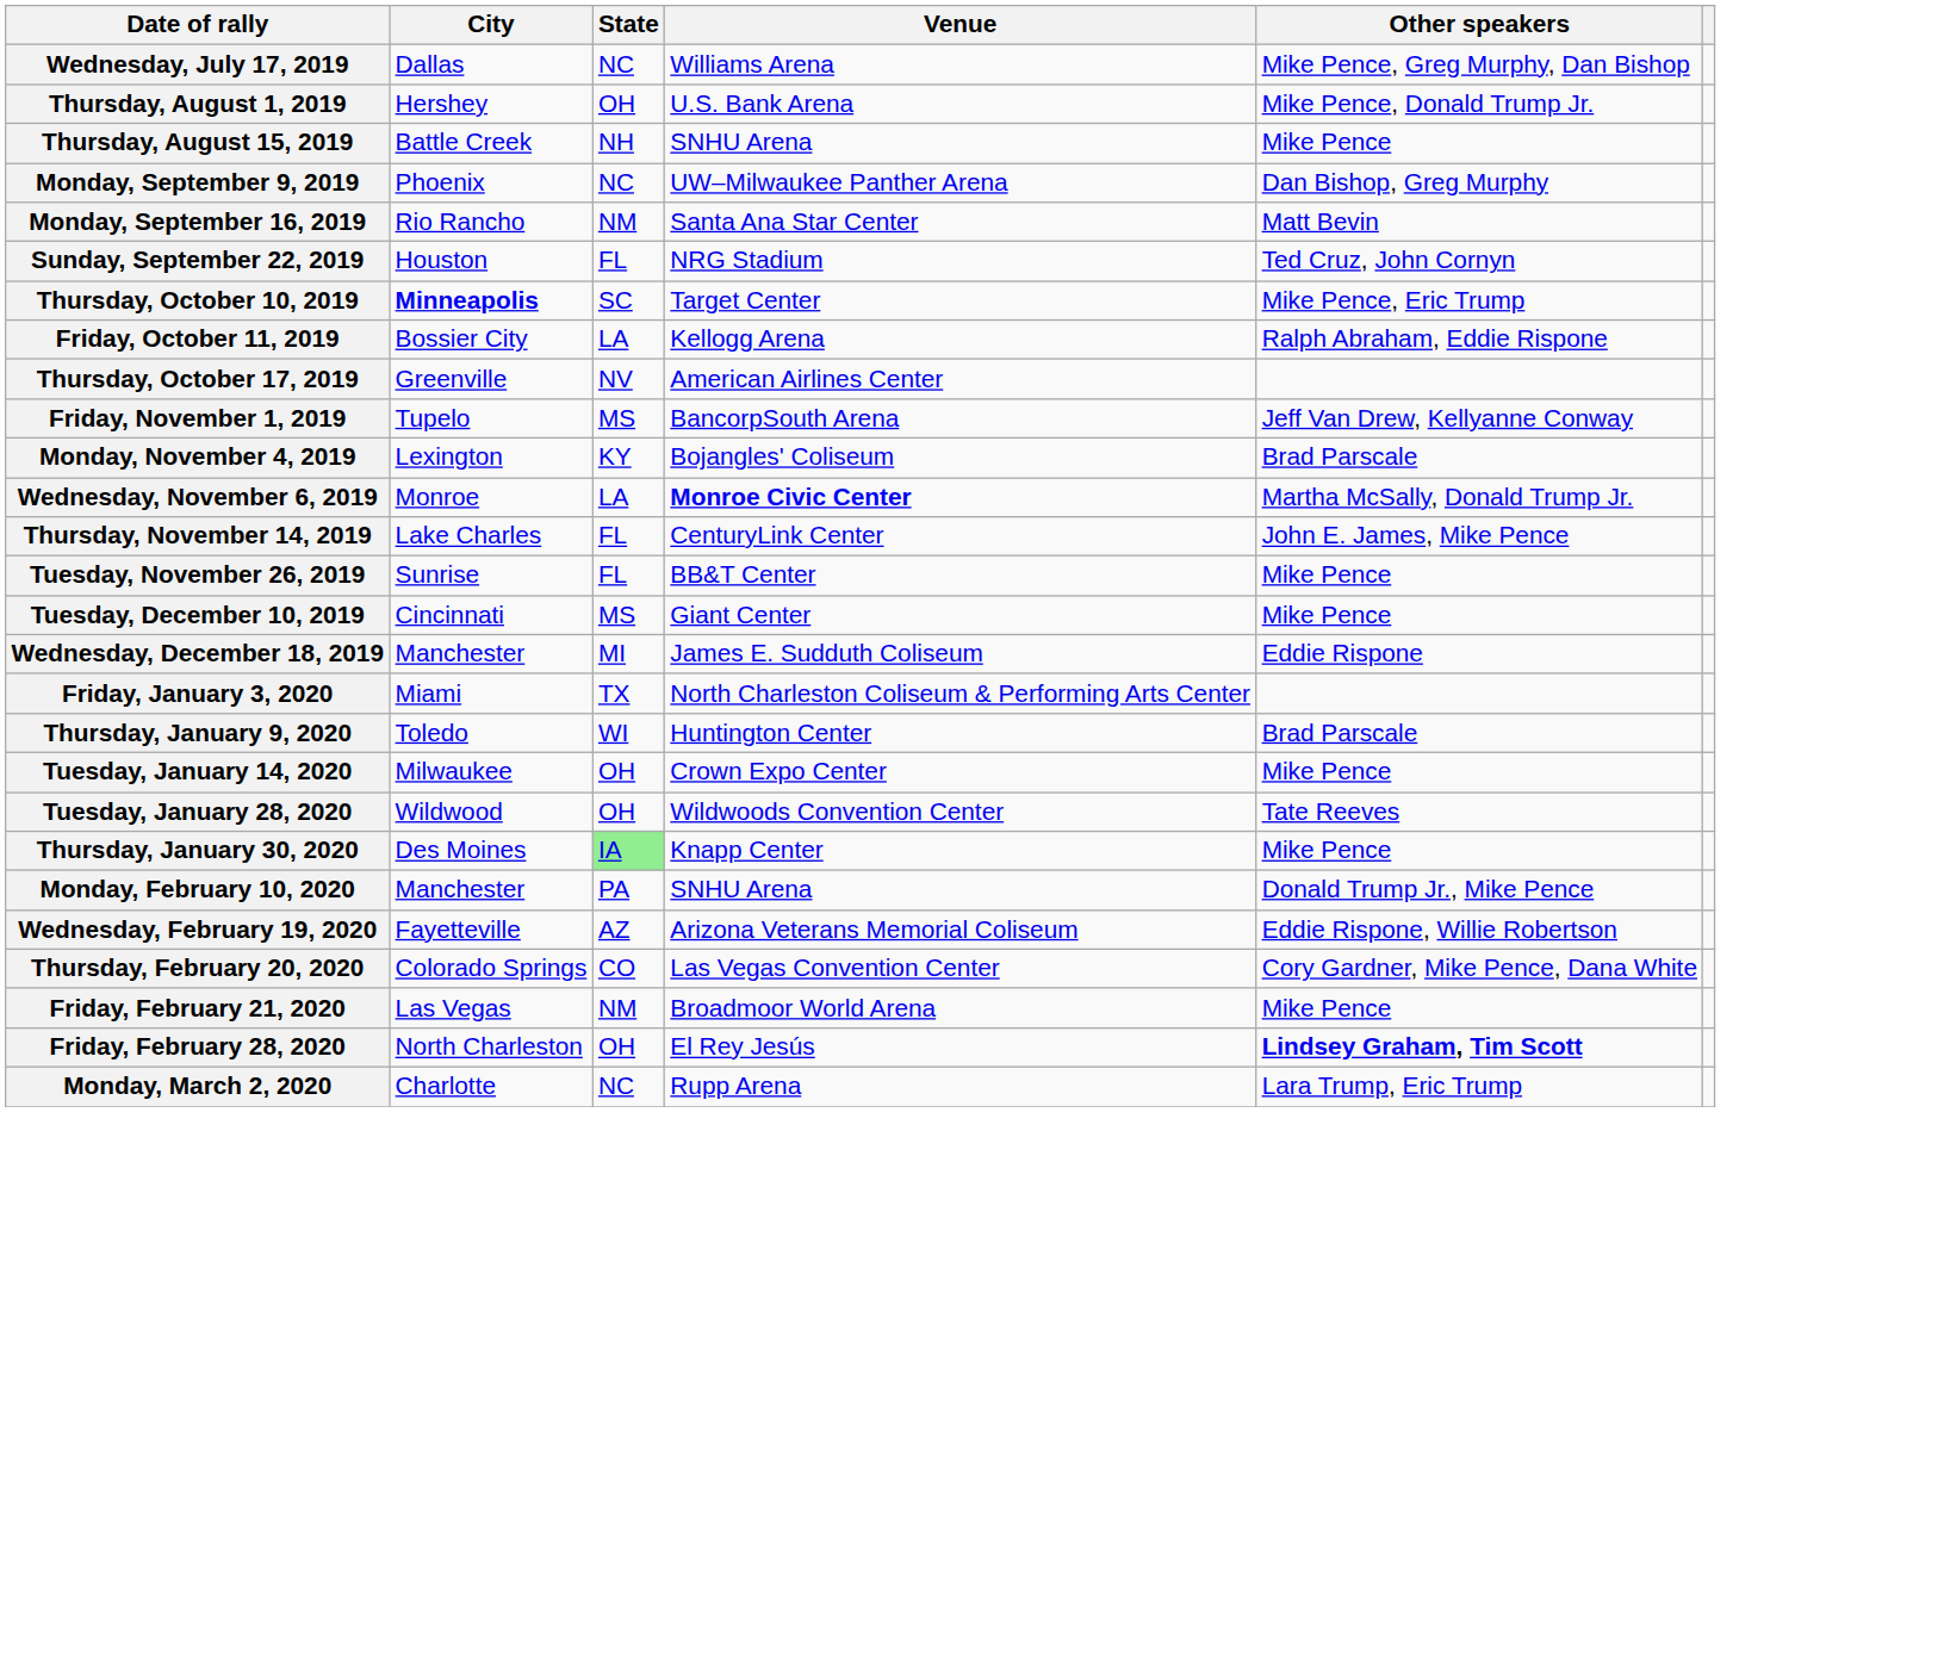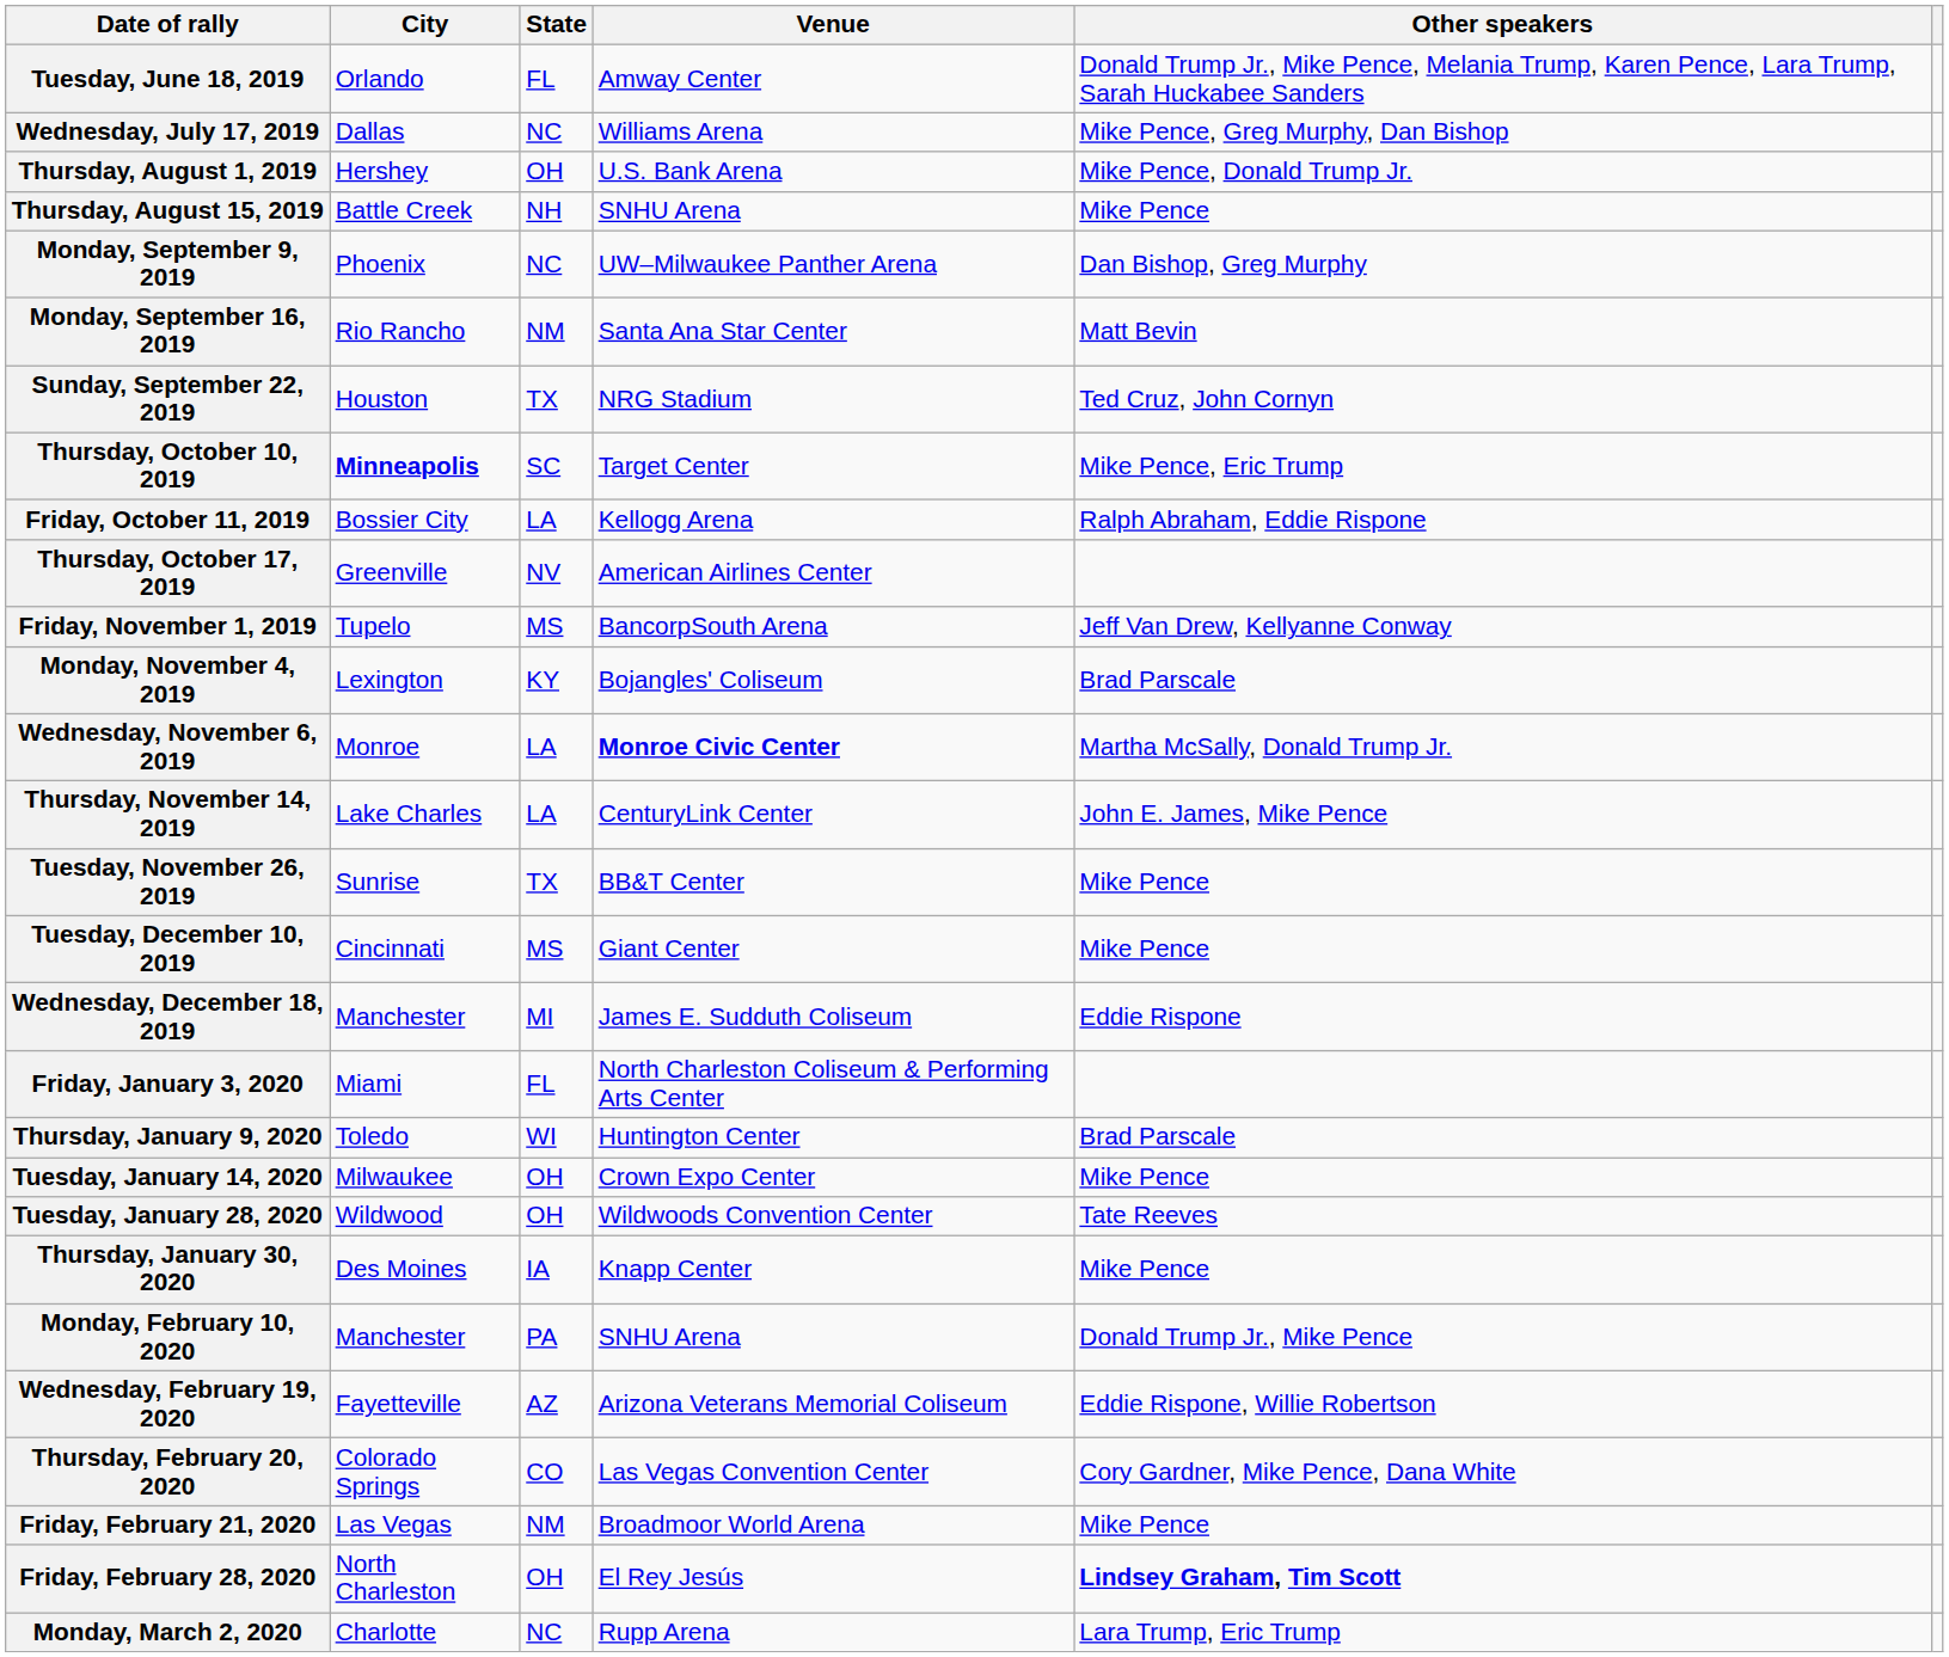+ row: Tuesday, June 18, 2019 | Orlando | FL | Amway Center | Donald Trump Jr., Mike Pence, Melania Trump, Karen Pence, Lara Trump, Sarah Huckabee Sanders
Sunday, September 22, 2019 | State: FL -> TX
Thursday, November 14, 2019 | State: FL -> LA
Tuesday, November 26, 2019 | State: FL -> TX
Friday, January 3, 2020 | State: TX -> FL
Thursday, January 30, 2020 | State: lightgreen background -> no background
